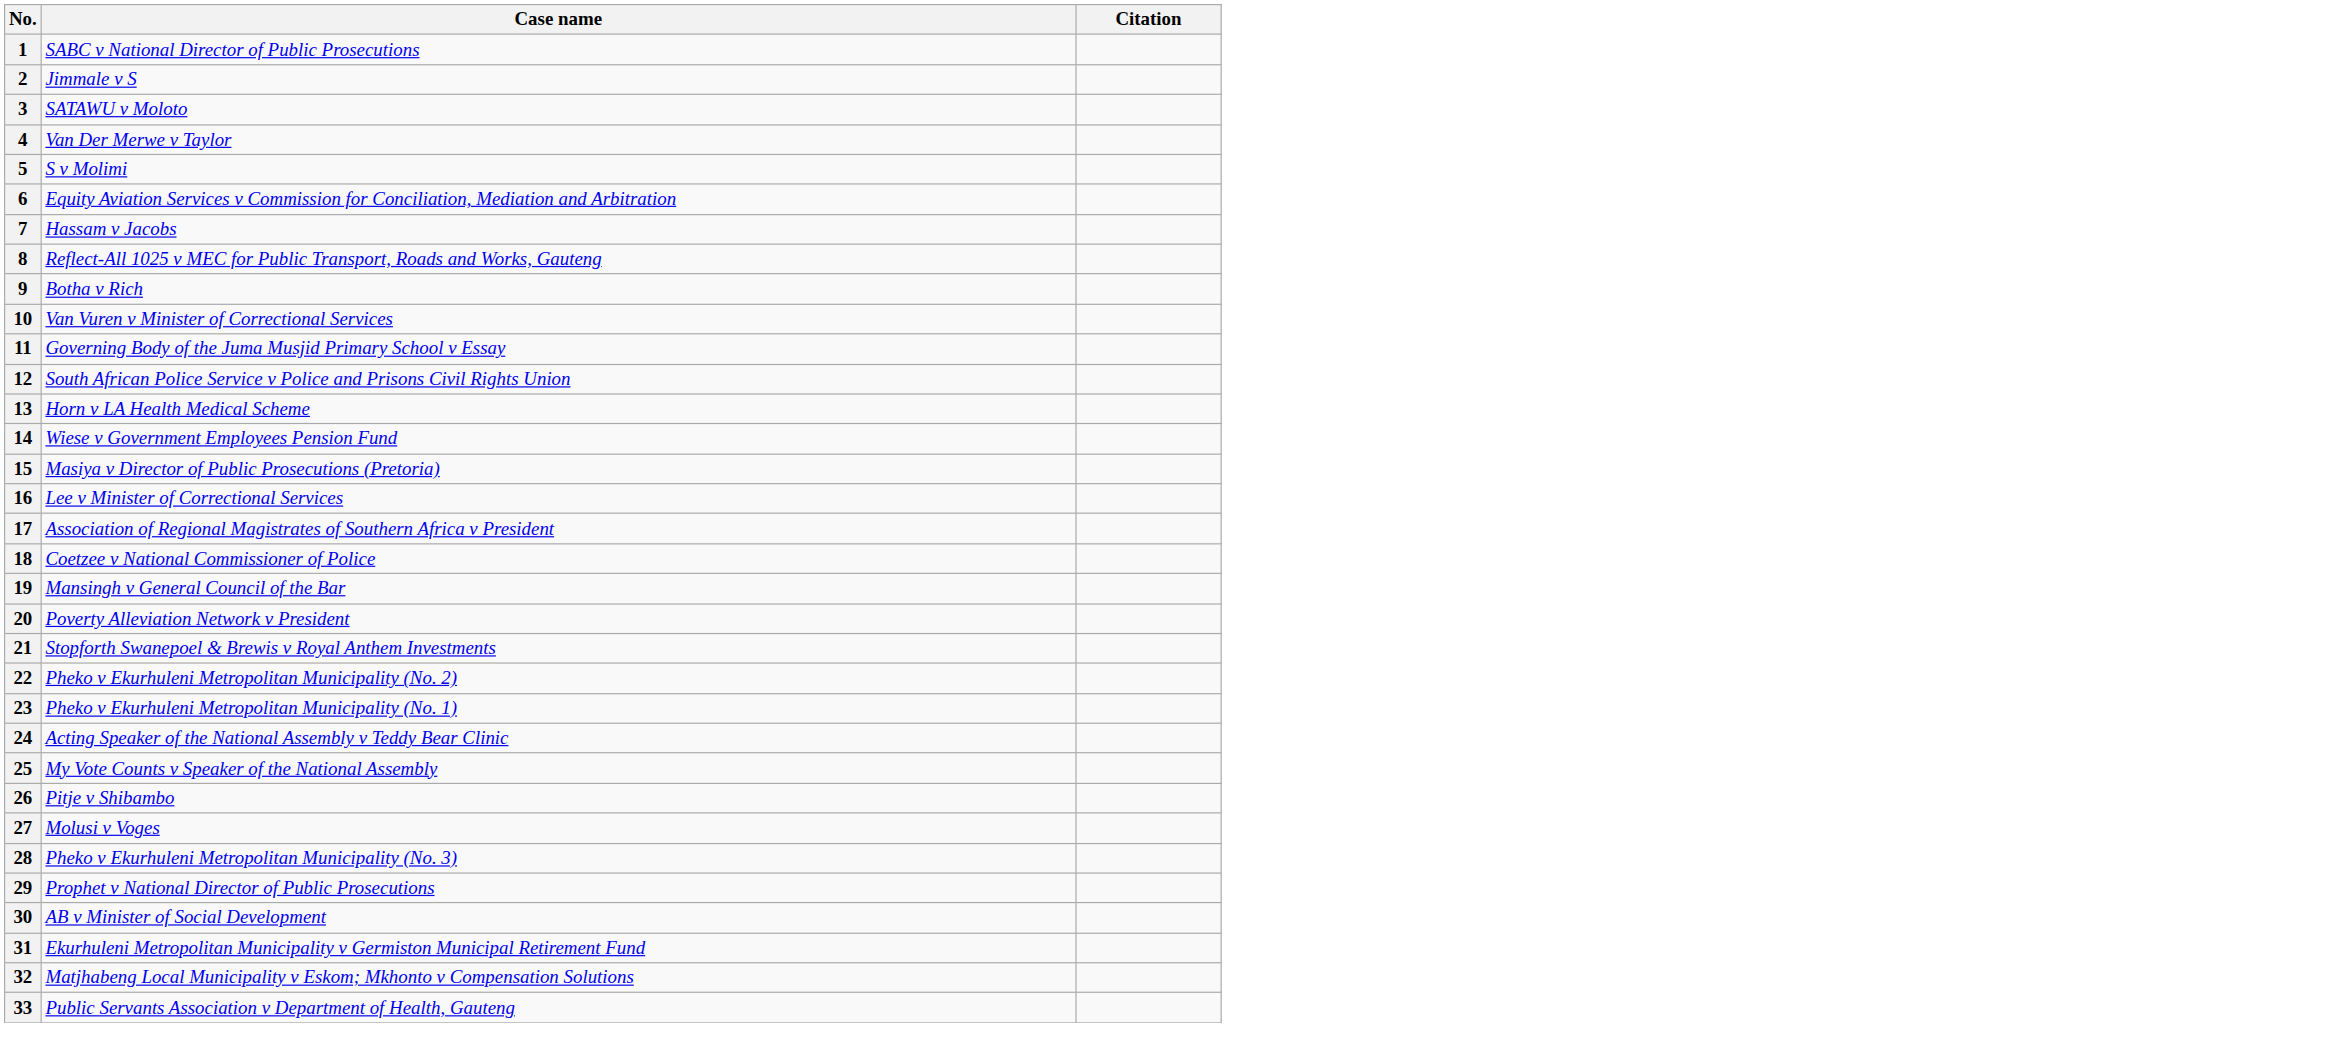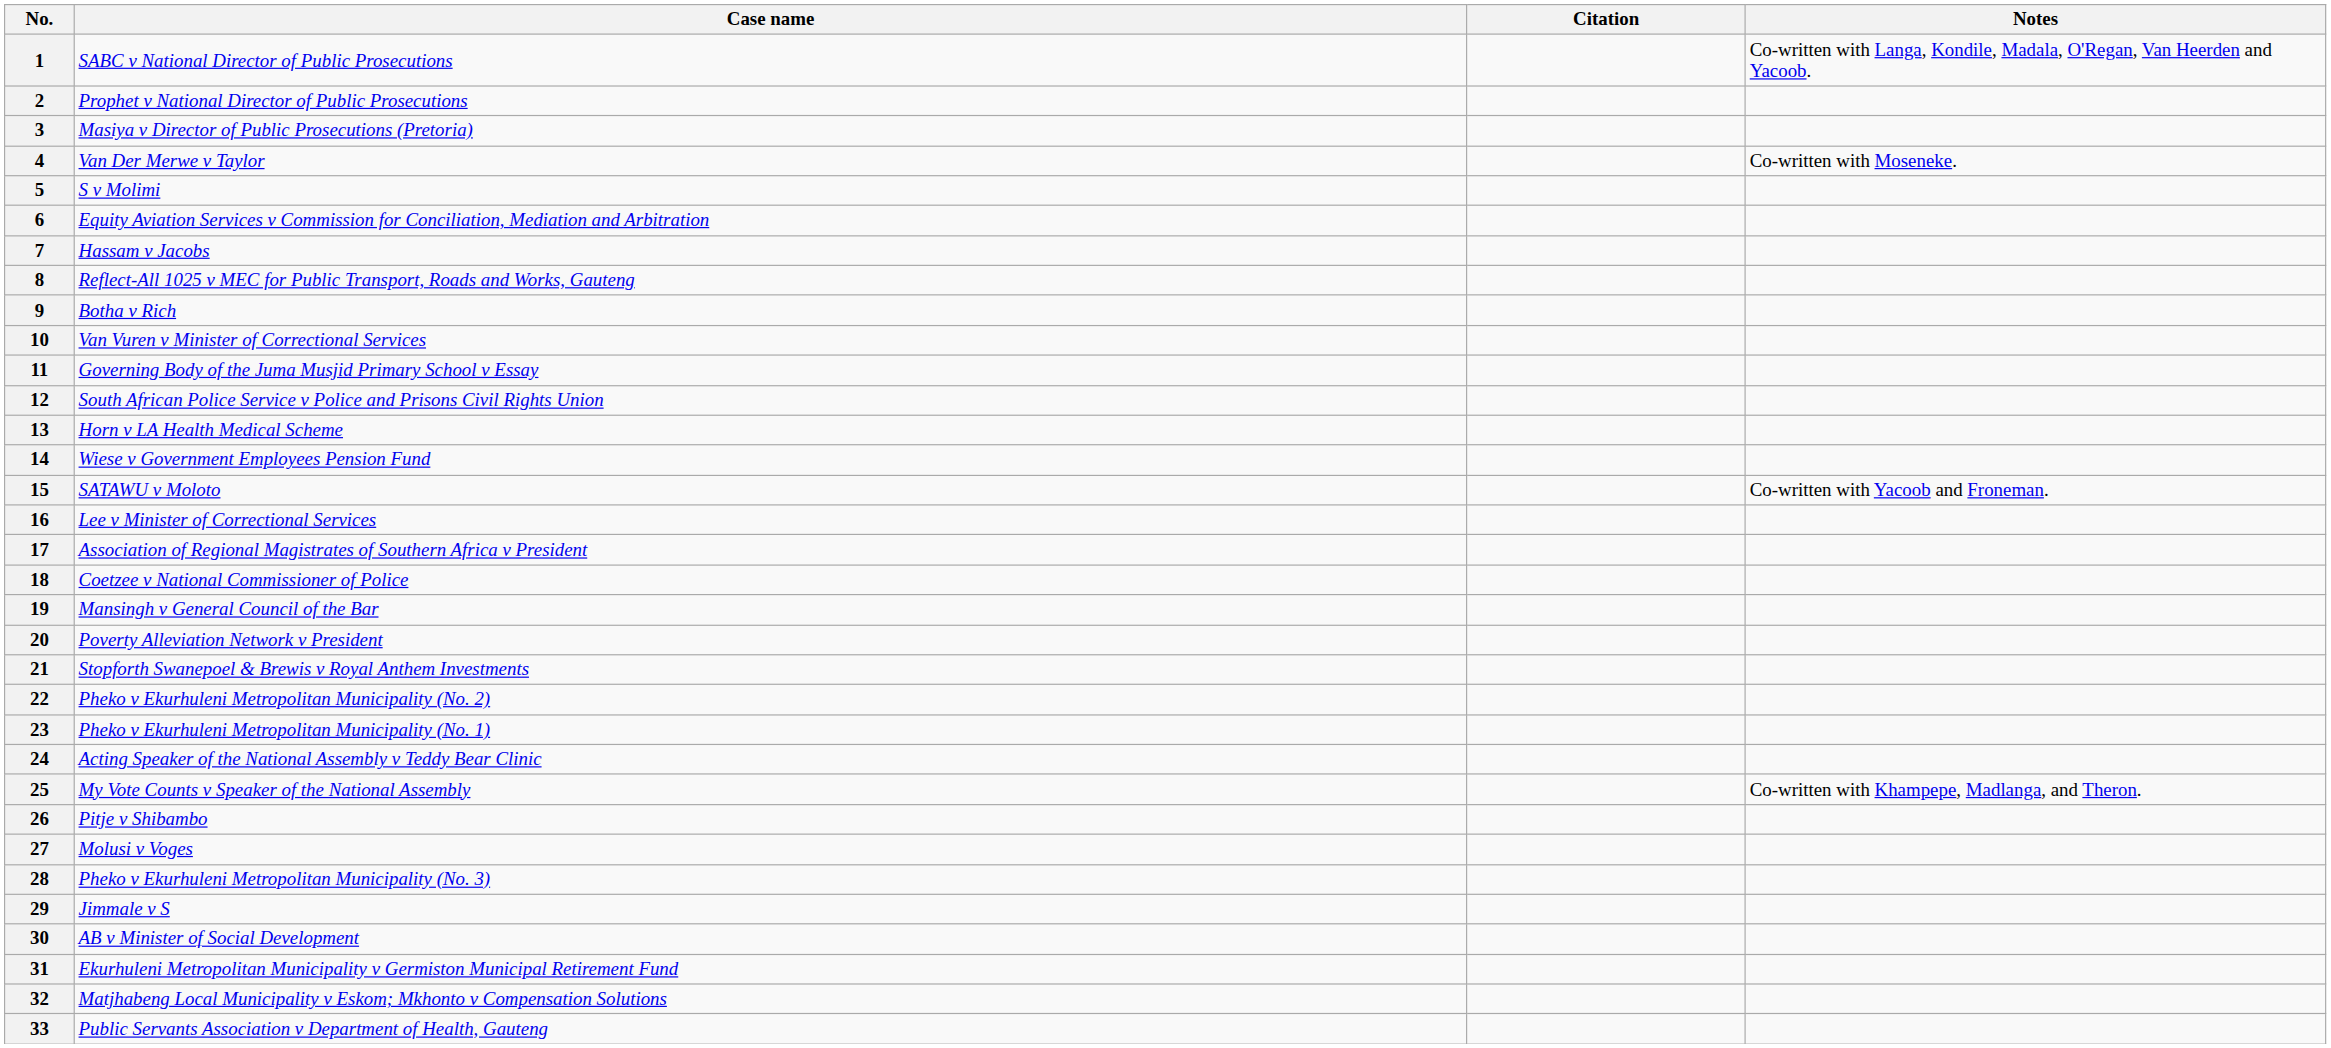+ column: Notes | Co-written with Langa, Kondile, Madala, O'Regan, Van Heerden and Yacoob. | Co-written with Moseneke. | Co-written with Yacoob and Froneman. | Co-written with Khampepe, Madlanga, and Theron.
2 | Case name: Jimmale v S -> Prophet v National Director of Public Prosecutions
3 | Case name: SATAWU v Moloto -> Masiya v Director of Public Prosecutions (Pretoria)
15 | Case name: Masiya v Director of Public Prosecutions (Pretoria) -> SATAWU v Moloto
29 | Case name: Prophet v National Director of Public Prosecutions -> Jimmale v S
